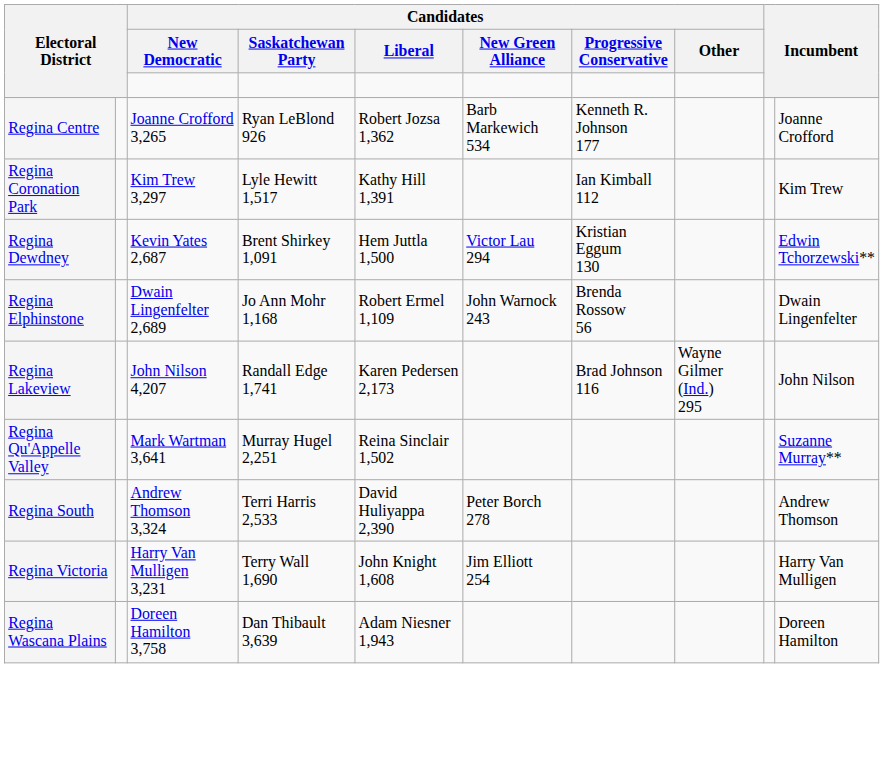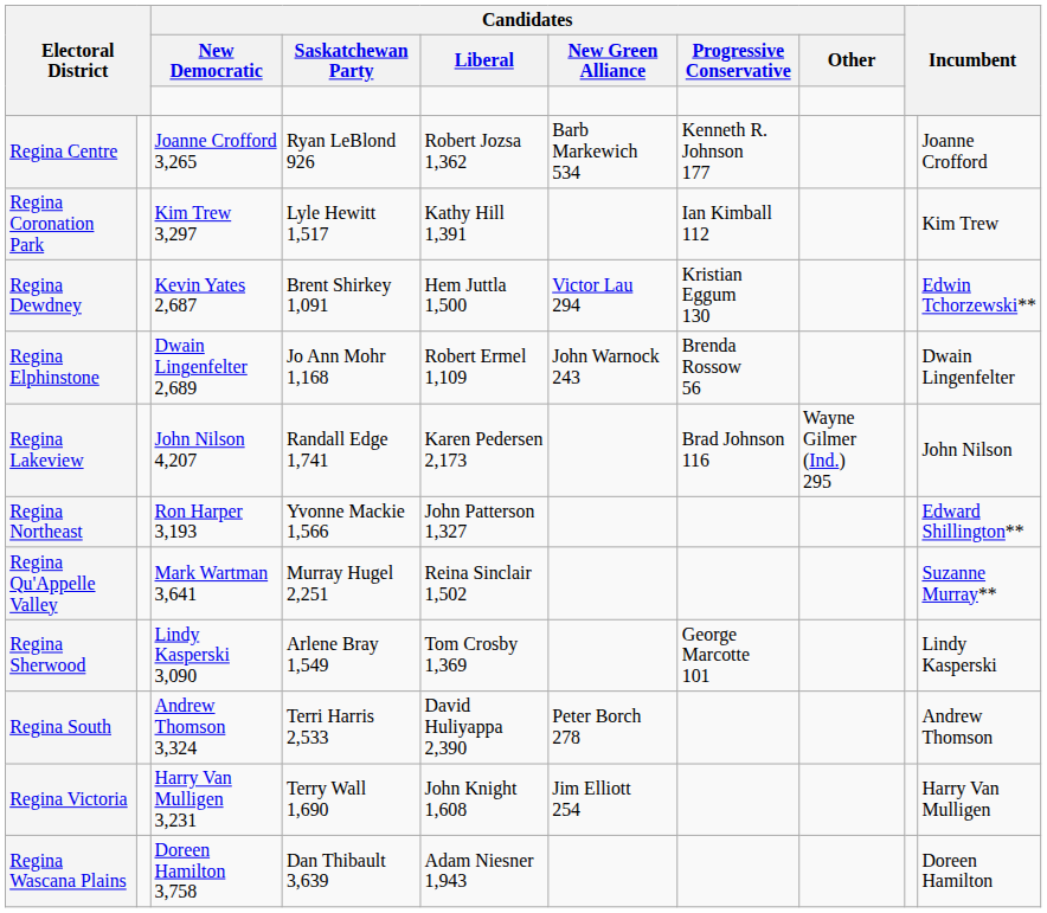+ row: Regina Northeast | Ron Harper 3,193 | Yvonne Mackie 1,566 | John Patterson 1,327 | Edward Shillington**
+ row: Regina Sherwood | Lindy Kasperski 3,090 | Arlene Bray 1,549 | Tom Crosby 1,369 | George Marcotte 101 | Lindy Kasperski
